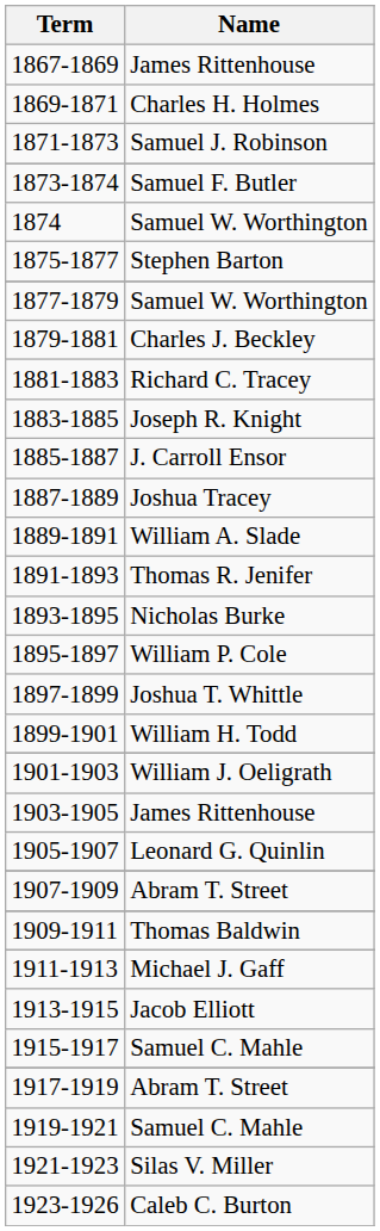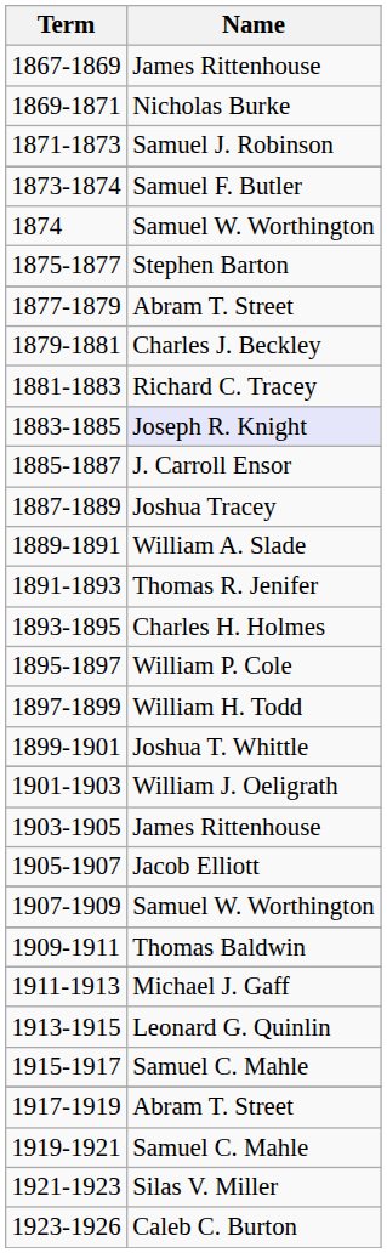1869-1871 | Name: Charles H. Holmes -> Nicholas Burke
1877-1879 | Name: Samuel W. Worthington -> Abram T. Street
1883-1885 | Name: no background -> lavender background
1893-1895 | Name: Nicholas Burke -> Charles H. Holmes
1897-1899 | Name: Joshua T. Whittle -> William H. Todd
1899-1901 | Name: William H. Todd -> Joshua T. Whittle
1905-1907 | Name: Leonard G. Quinlin -> Jacob Elliott
1907-1909 | Name: Abram T. Street -> Samuel W. Worthington
1913-1915 | Name: Jacob Elliott -> Leonard G. Quinlin
